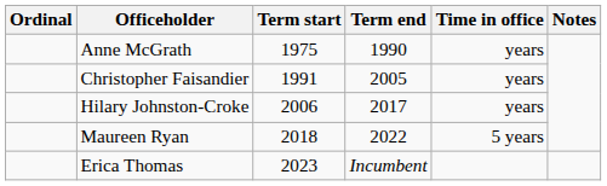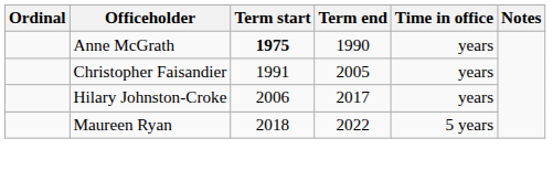Anne McGrath | Term start: normal -> bold
- row: Erica Thomas | 2023 | Incumbent
